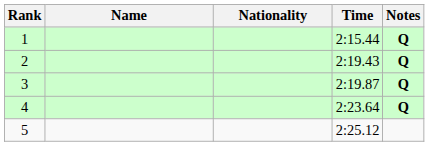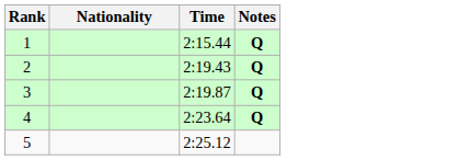- column: Name
